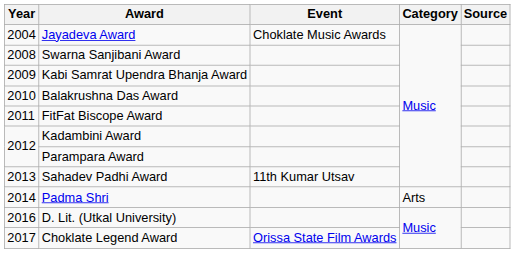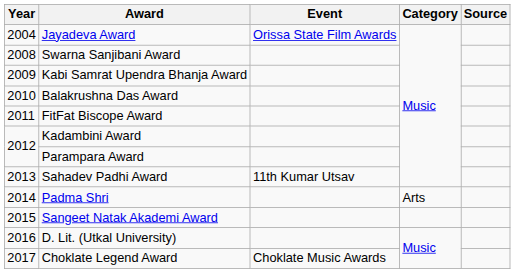Jayadeva Award | Event: Choklate Music Awards -> Orissa State Film Awards
+ row: 2015 | Sangeet Natak Akademi Award
Choklate Legend Award | Event: Orissa State Film Awards -> Choklate Music Awards
